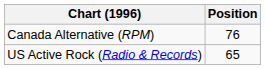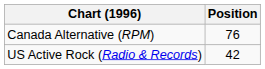US Active Rock (Radio & Records) | Position: 65 -> 42
